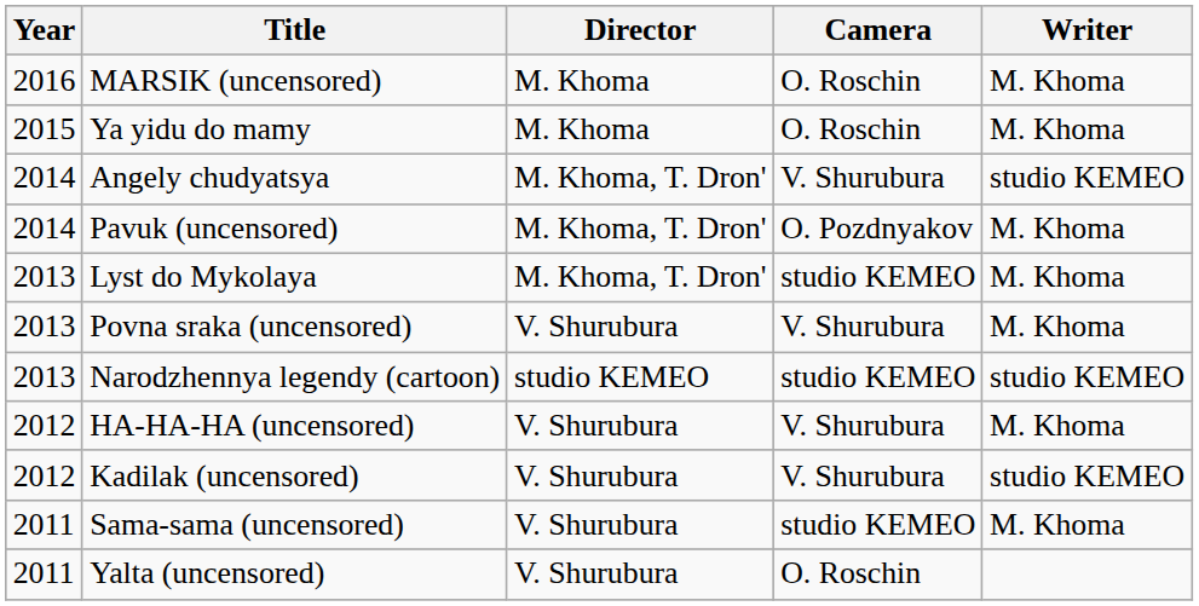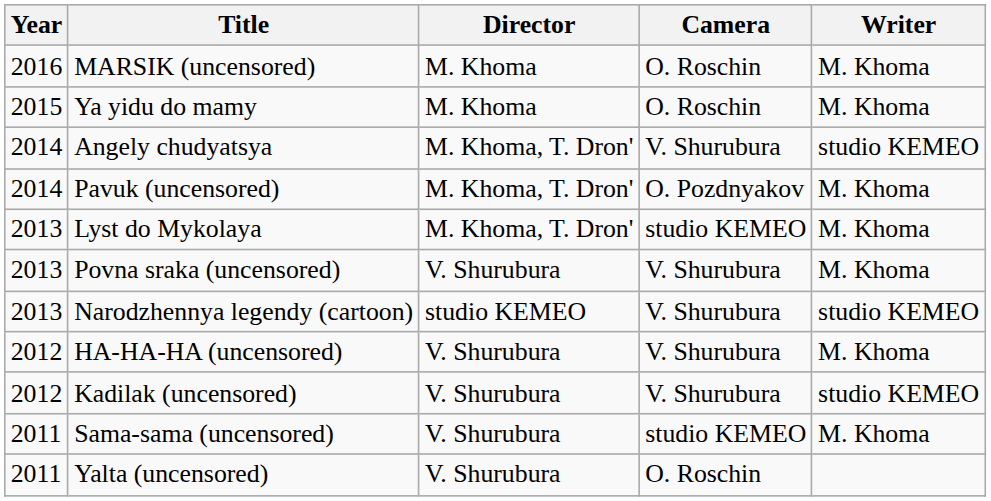Narodzhennya legendy (cartoon) | Camera: studio KEMEO -> V. Shurubura
